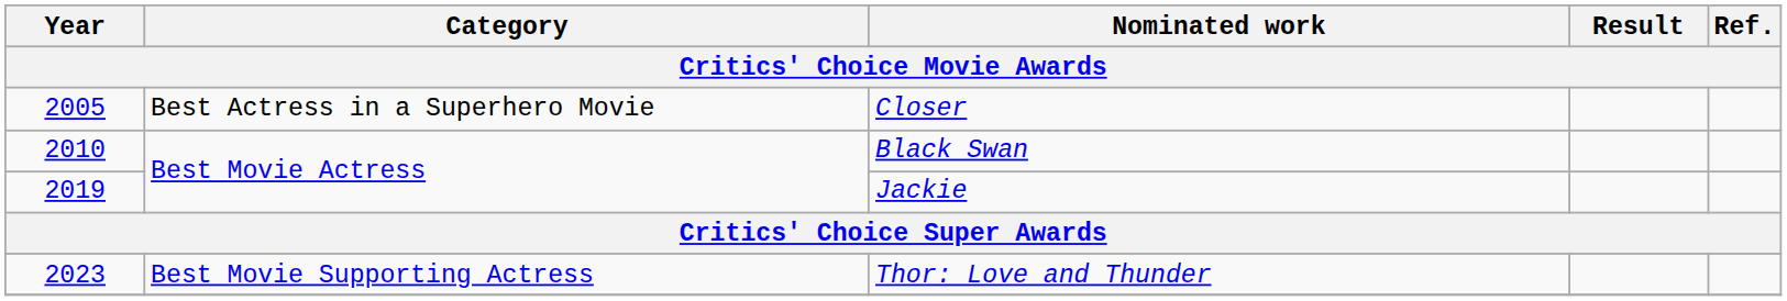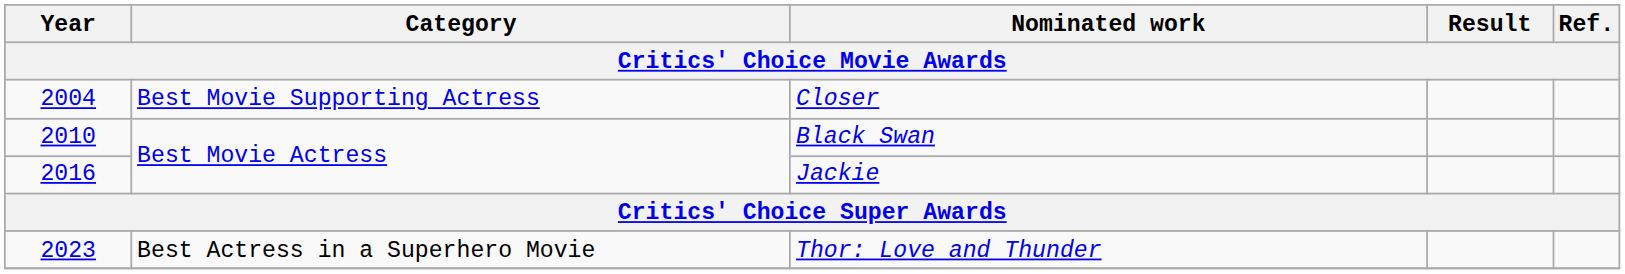Closer | Year: 2005 -> 2004
Closer | Category: Best Actress in a Superhero Movie -> Best Movie Supporting Actress
Jackie | Year: 2019 -> 2016
Thor: Love and Thunder | Category: Best Movie Supporting Actress -> Best Actress in a Superhero Movie
